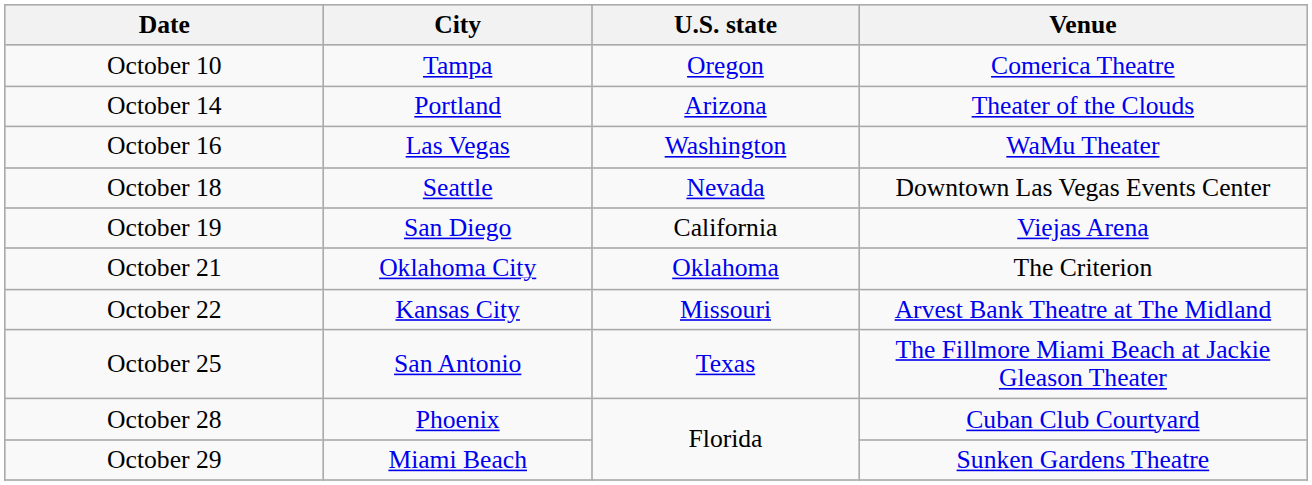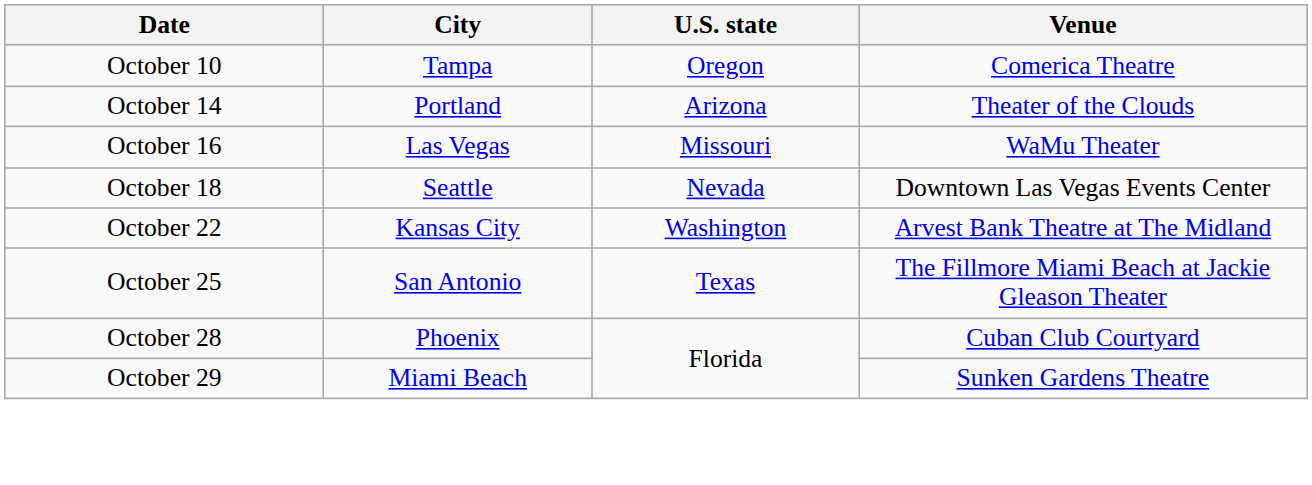October 16 | U.S. state: Washington -> Missouri
- row: October 19 | San Diego | California | Viejas Arena
- row: October 21 | Oklahoma City | Oklahoma | The Criterion
October 22 | U.S. state: Missouri -> Washington
